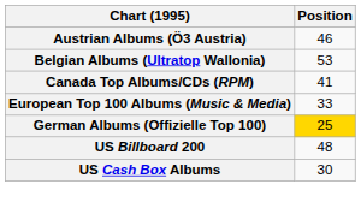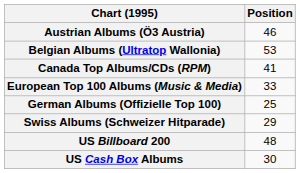German Albums (Offizielle Top 100) | Position: gold background -> no background
+ row: Swiss Albums (Schweizer Hitparade) | 29
